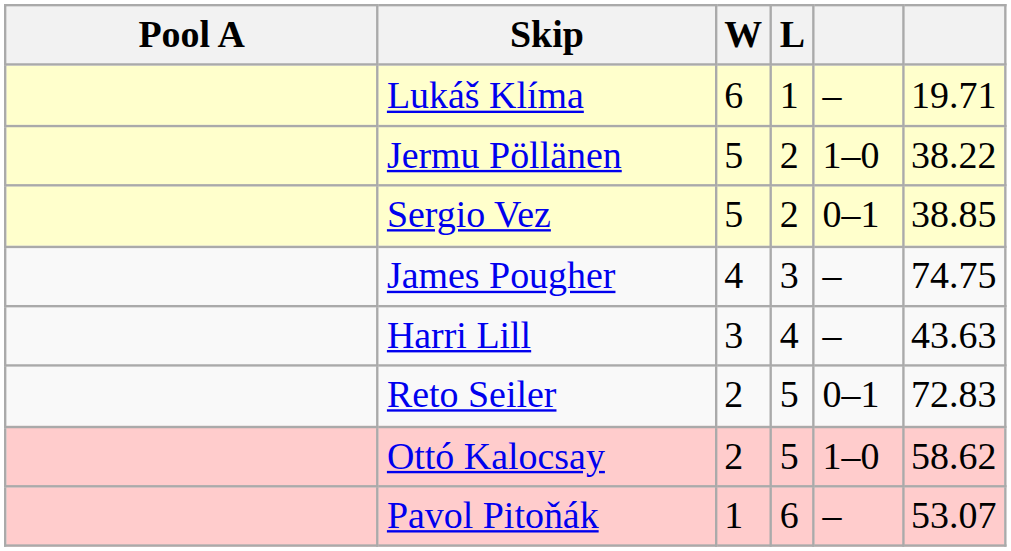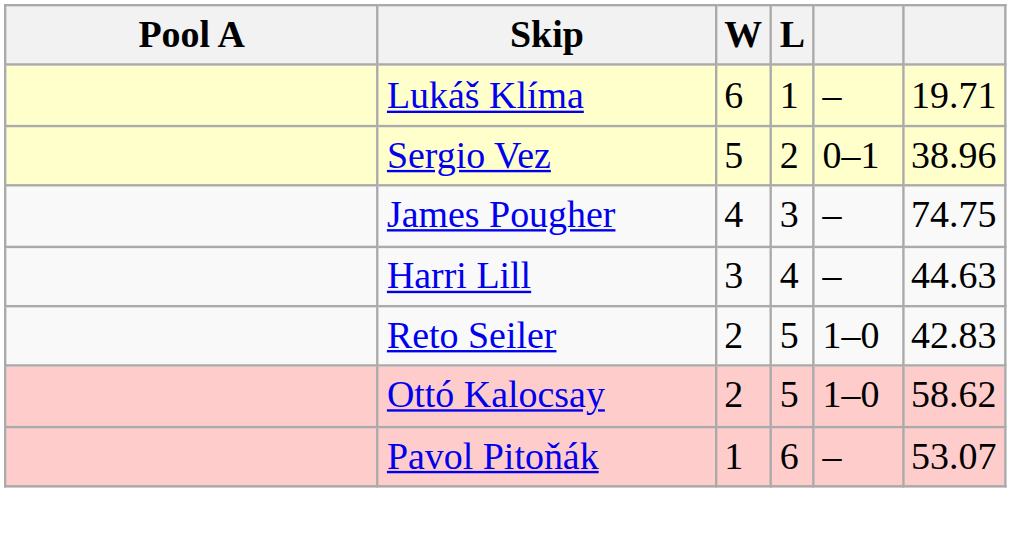- row: Jermu Pöllänen | 5 | 2 | 1–0 | 38.22
Sergio Vez | column 6: 38.85 -> 38.96
Harri Lill | column 6: 43.63 -> 44.63
Reto Seiler | column 5: 0–1 -> 1–0
Reto Seiler | column 6: 72.83 -> 42.83
